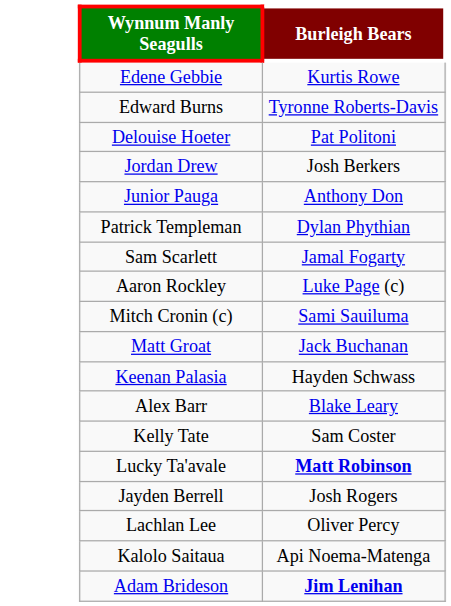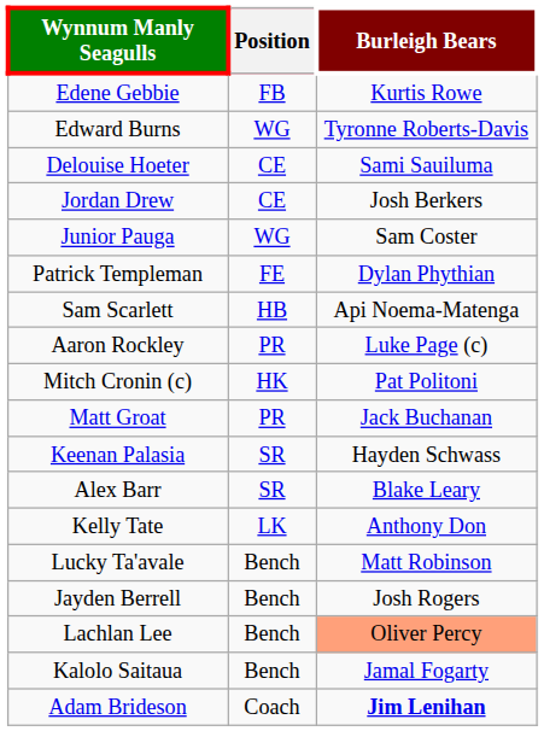+ column: Position | FB | WG | CE | CE | WG | FE | HB | PR | HK | PR | SR | SR | LK | Bench | Bench | Bench | Bench | Coach
Delouise Hoeter | Burleigh Bears: Pat Politoni -> Sami Sauiluma
Junior Pauga | Burleigh Bears: Anthony Don -> Sam Coster
Sam Scarlett | Burleigh Bears: Jamal Fogarty -> Api Noema-Matenga
Mitch Cronin (c) | Burleigh Bears: Sami Sauiluma -> Pat Politoni
Kelly Tate | Burleigh Bears: Sam Coster -> Anthony Don
Lucky Ta'avale | Burleigh Bears: bold -> normal
Lachlan Lee | Burleigh Bears: no background -> lightsalmon background
Kalolo Saitaua | Burleigh Bears: Api Noema-Matenga -> Jamal Fogarty
